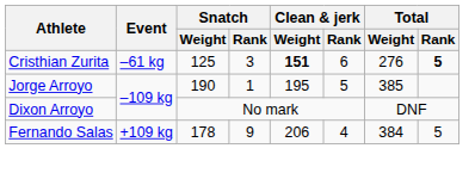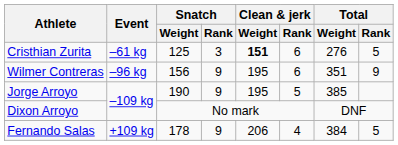Cristhian Zurita | Total / Rank: bold -> normal
+ row: Wilmer Contreras | –96 kg | 156 | 9 | 195 | 6 | 351 | 9
Jorge Arroyo | Snatch / Rank: 1 -> 9
